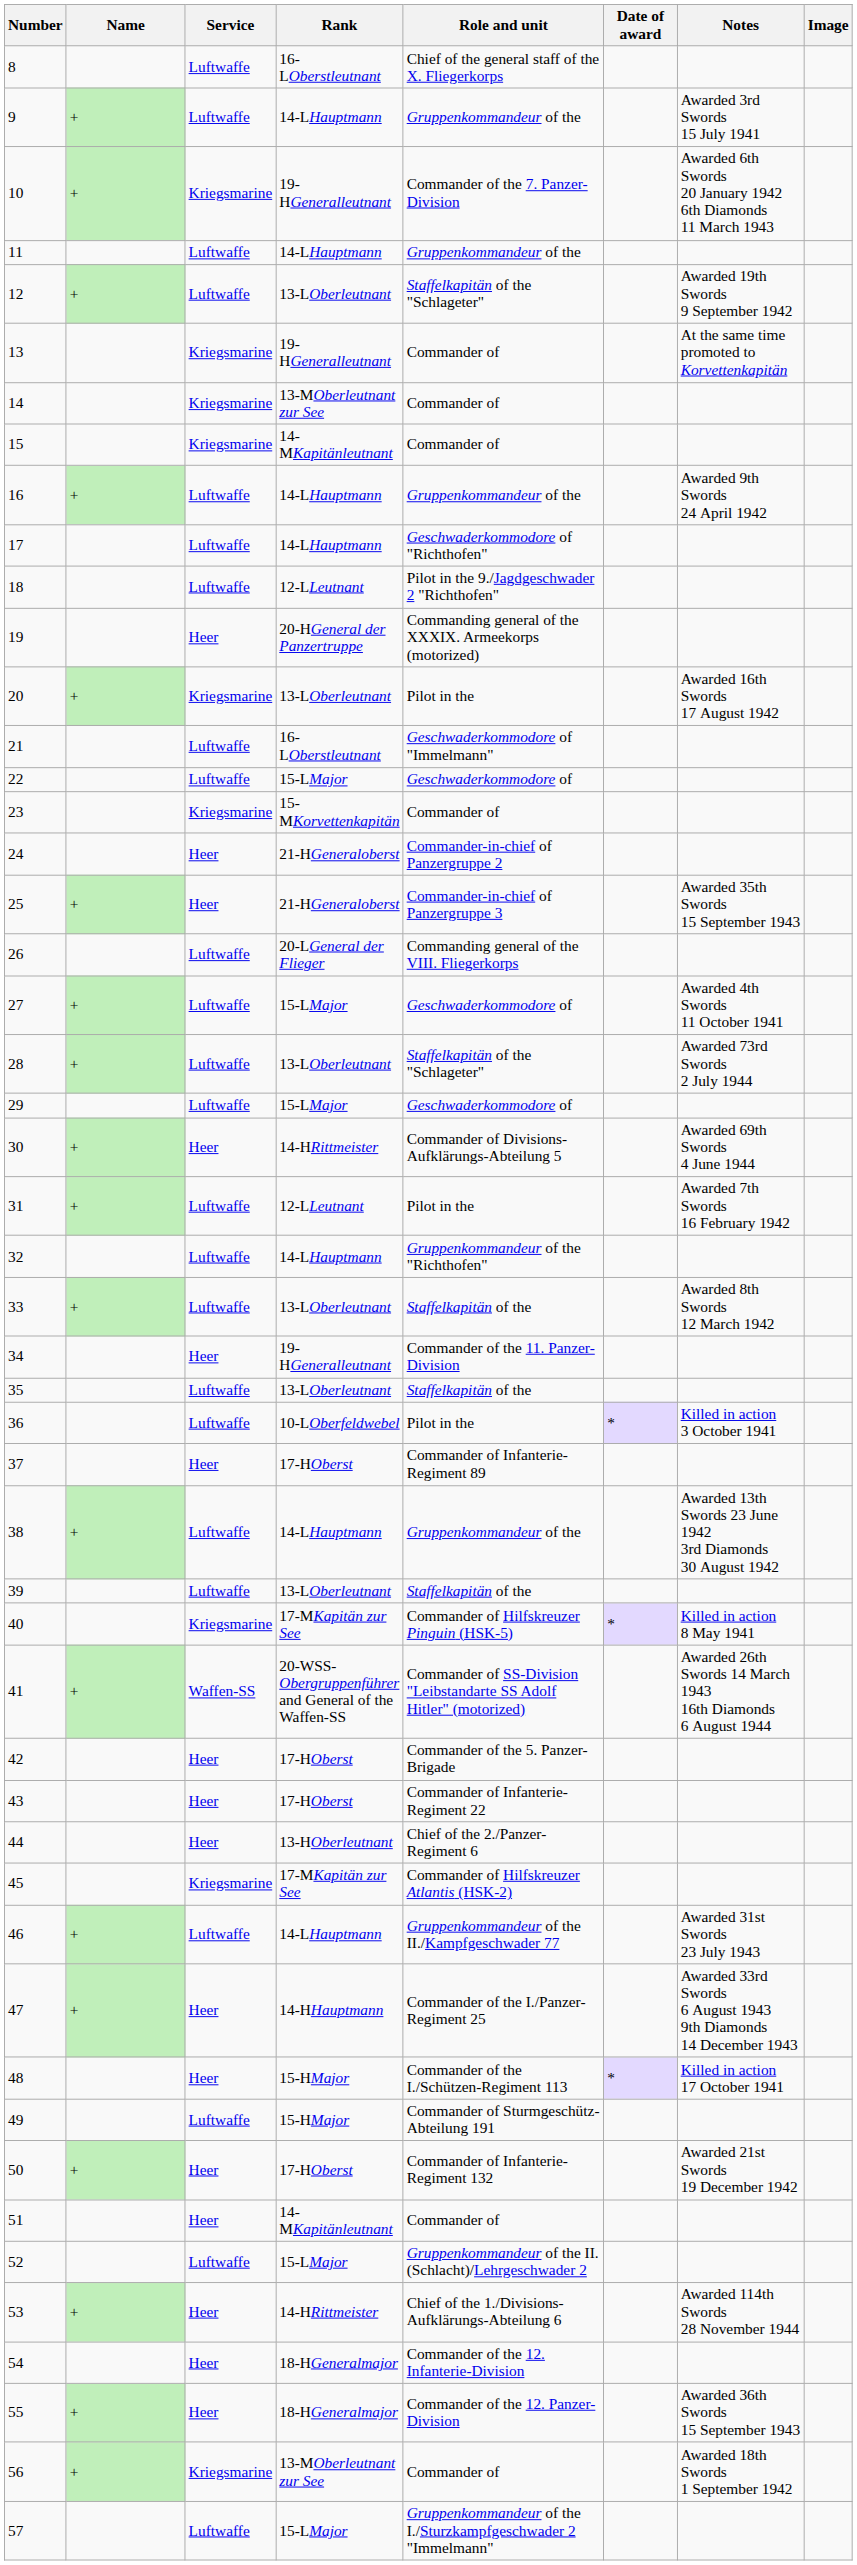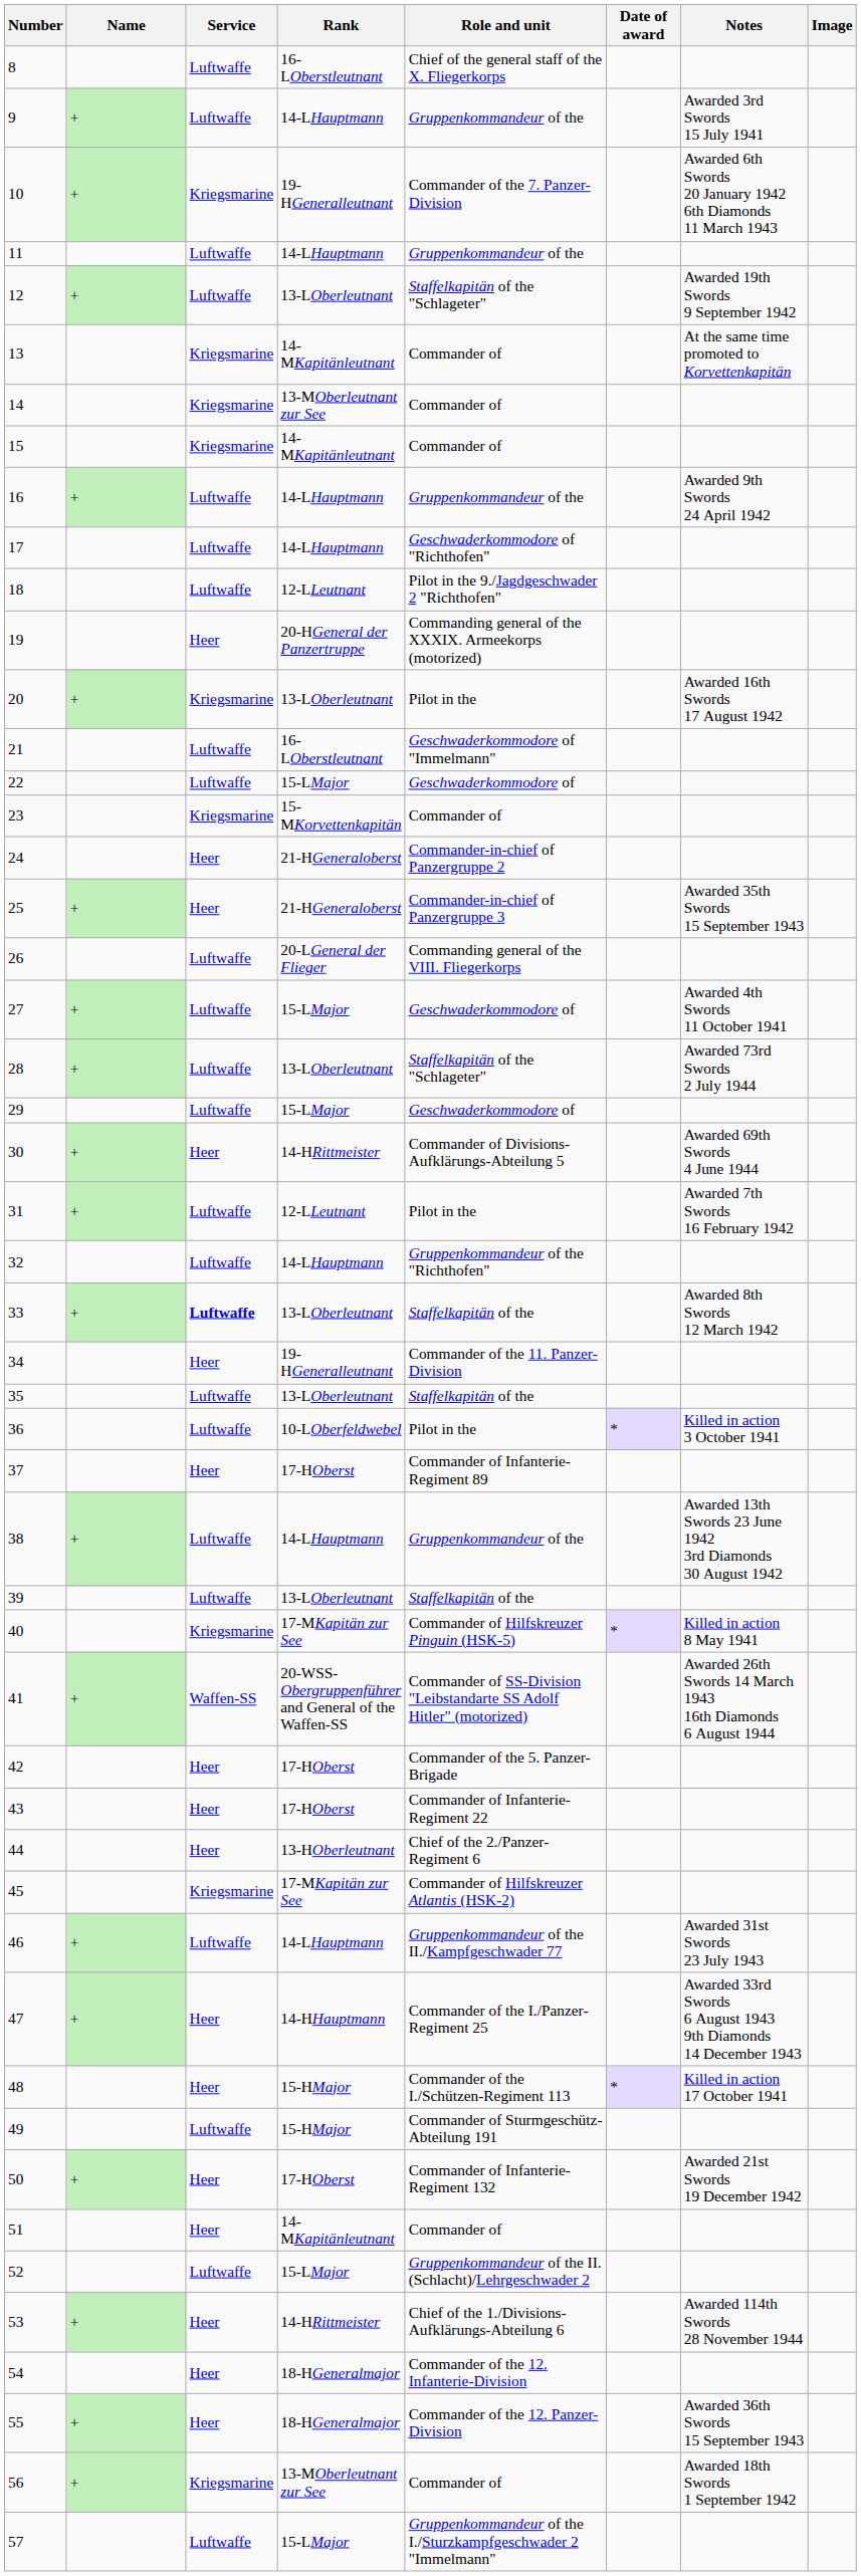13 | Rank: 19-HGeneralleutnant -> 14-MKapitänleutnant
33 | Service: normal -> bold
